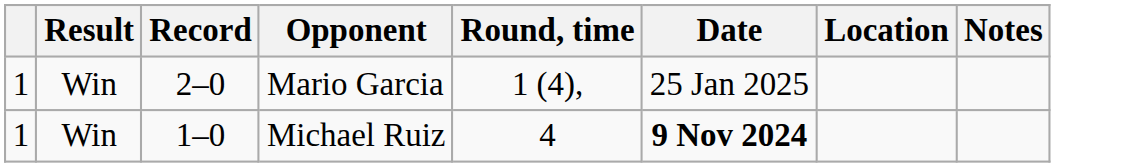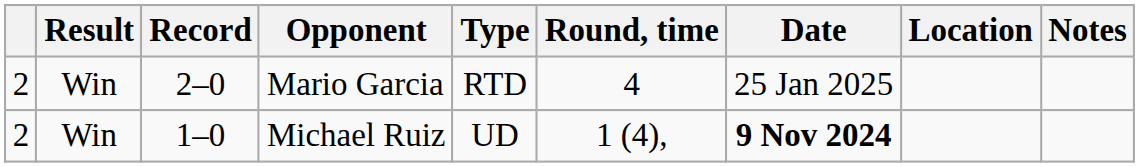+ column: Type | RTD | UD
Mario Garcia | column 1: 1 -> 2
Mario Garcia | Round, time: 1 (4), -> 4
Michael Ruiz | column 1: 1 -> 2
Michael Ruiz | Round, time: 4 -> 1 (4),
